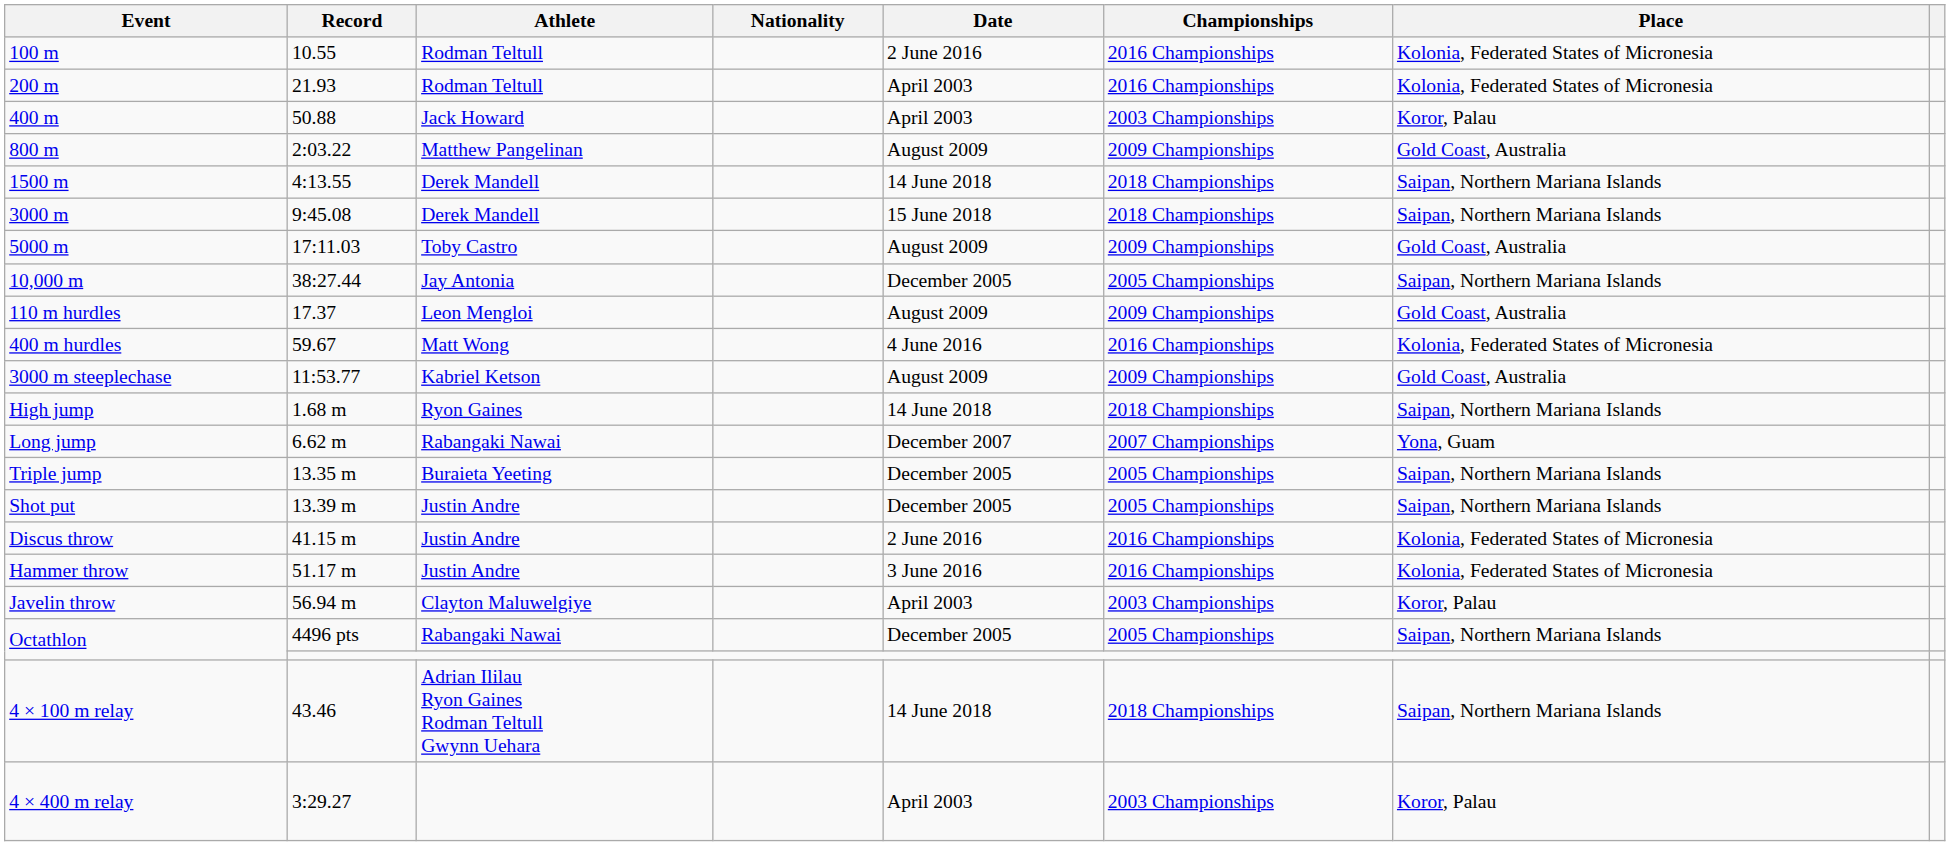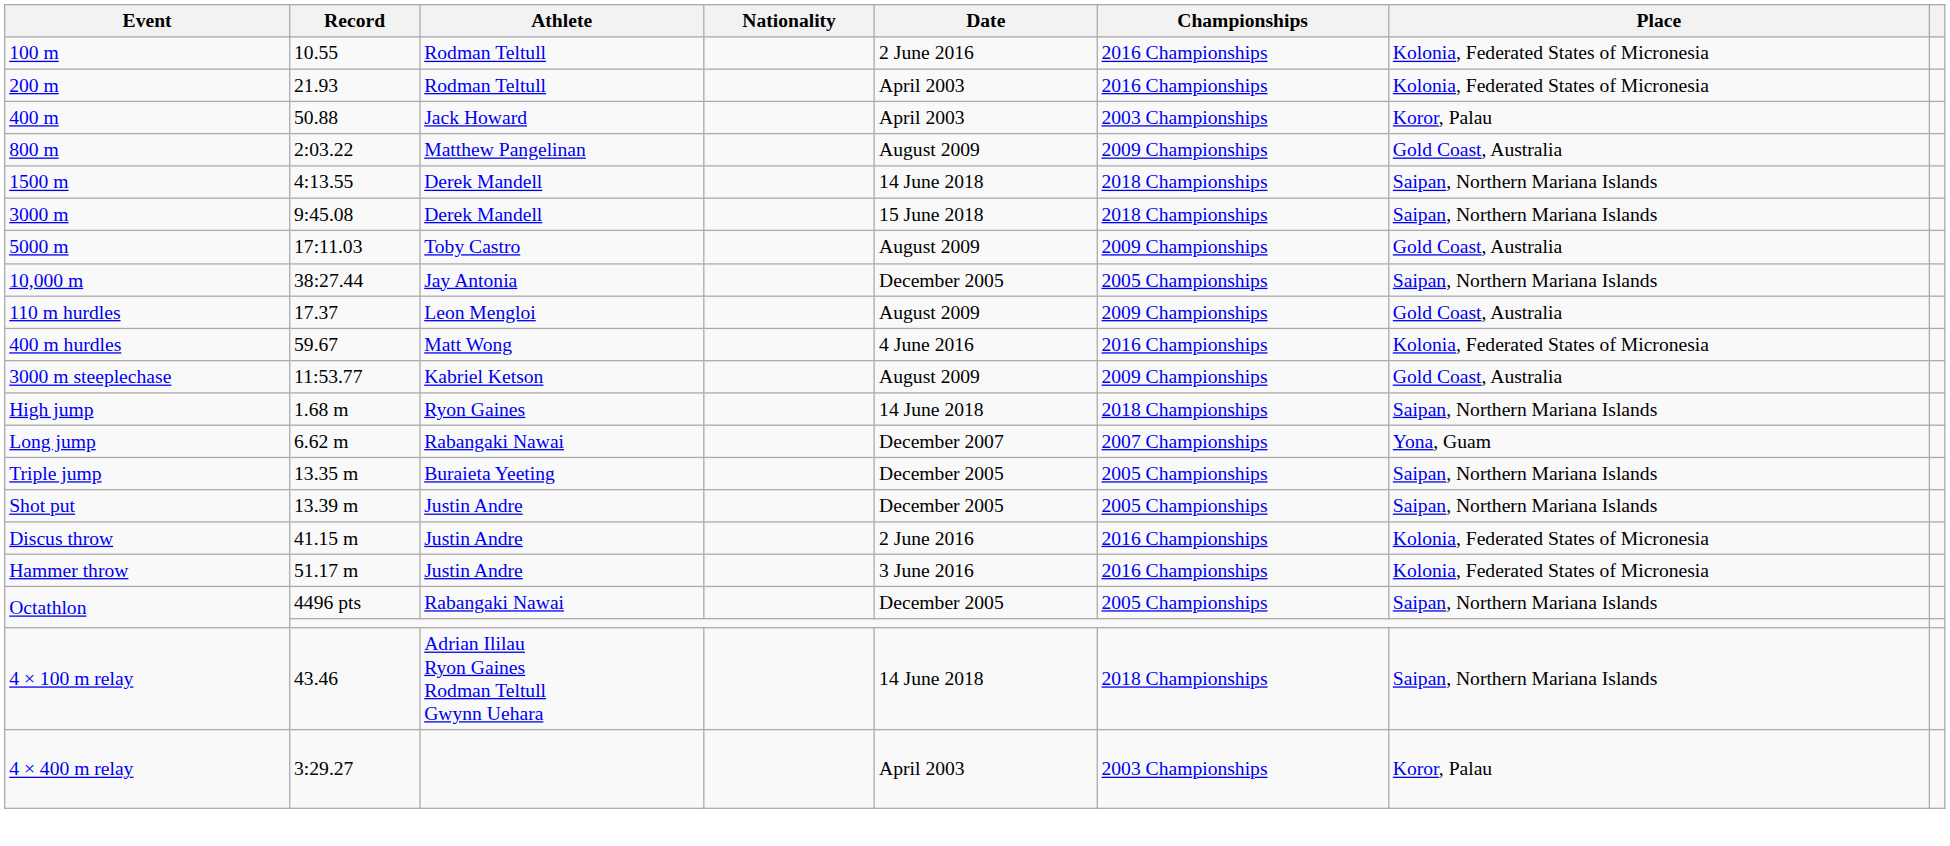- row: Javelin throw | 56.94 m | Clayton Maluwelgiye | April 2003 | 2003 Championships | Koror, Palau
